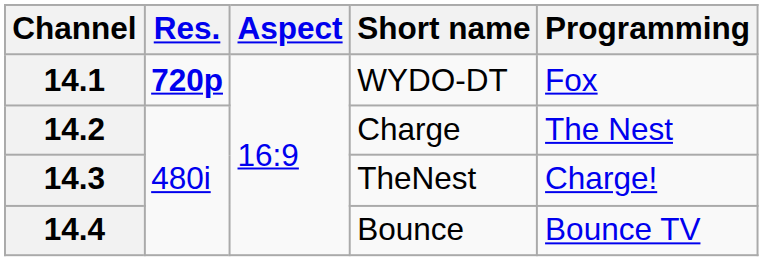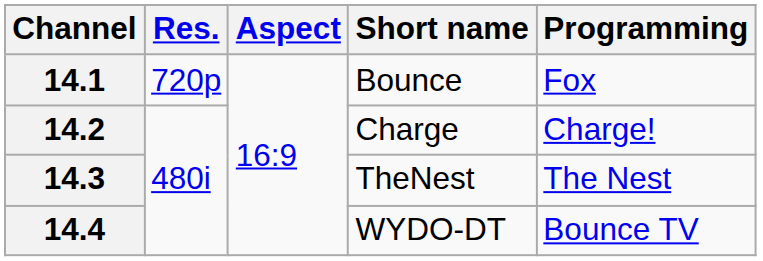14.1 | Res.: bold -> normal
14.1 | Short name: WYDO-DT -> Bounce
14.2 | Programming: The Nest -> Charge!
14.3 | Programming: Charge! -> The Nest
14.4 | Short name: Bounce -> WYDO-DT
